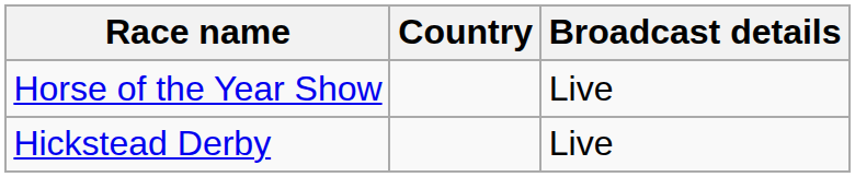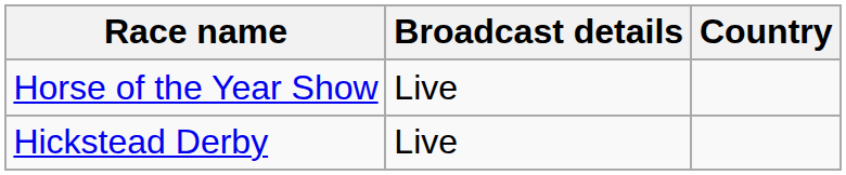columns swapped: Country <-> Broadcast details
